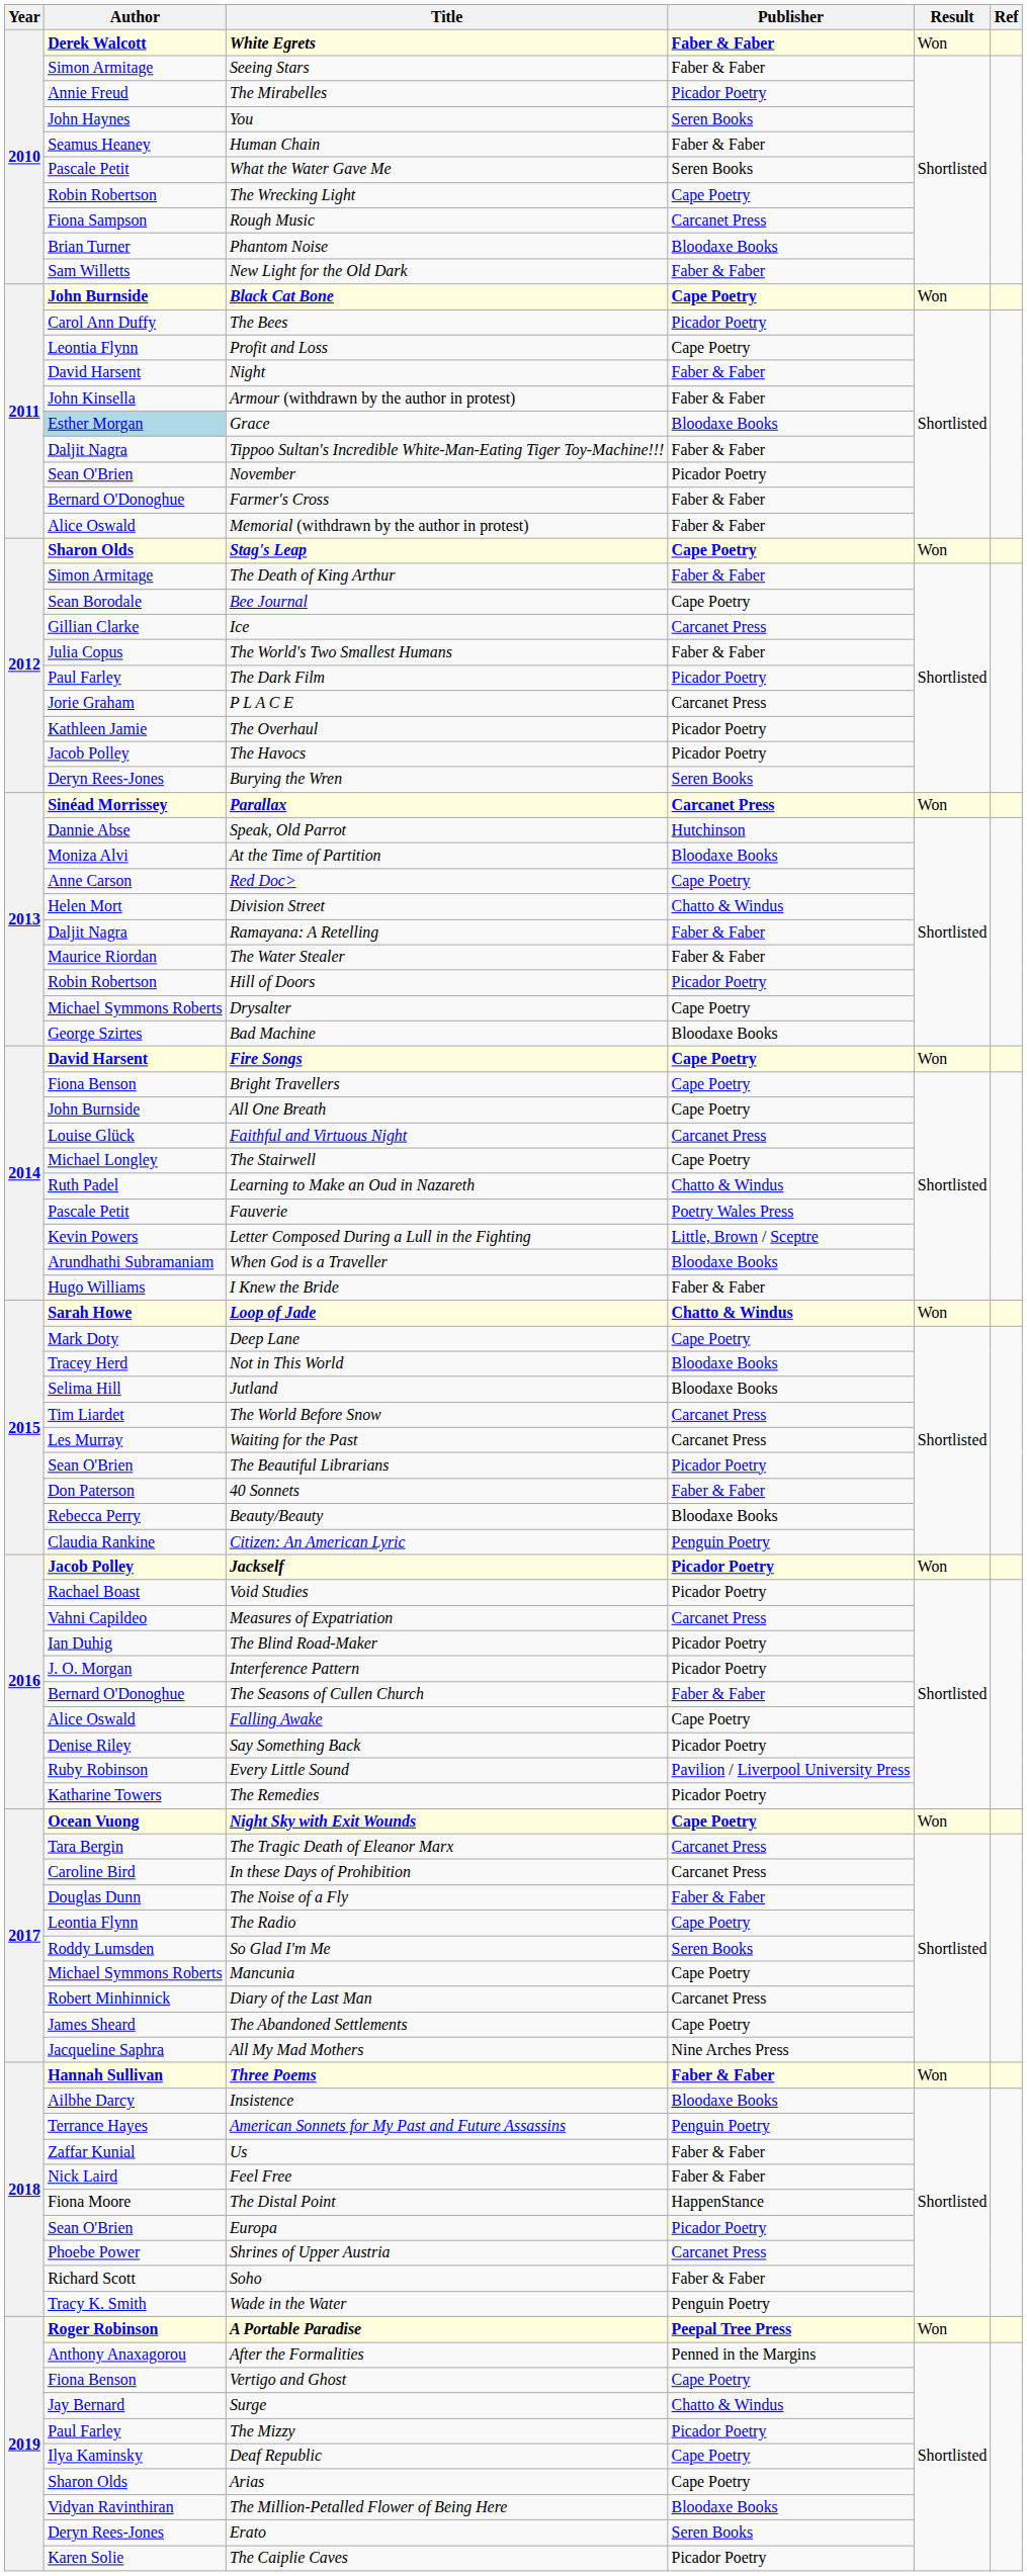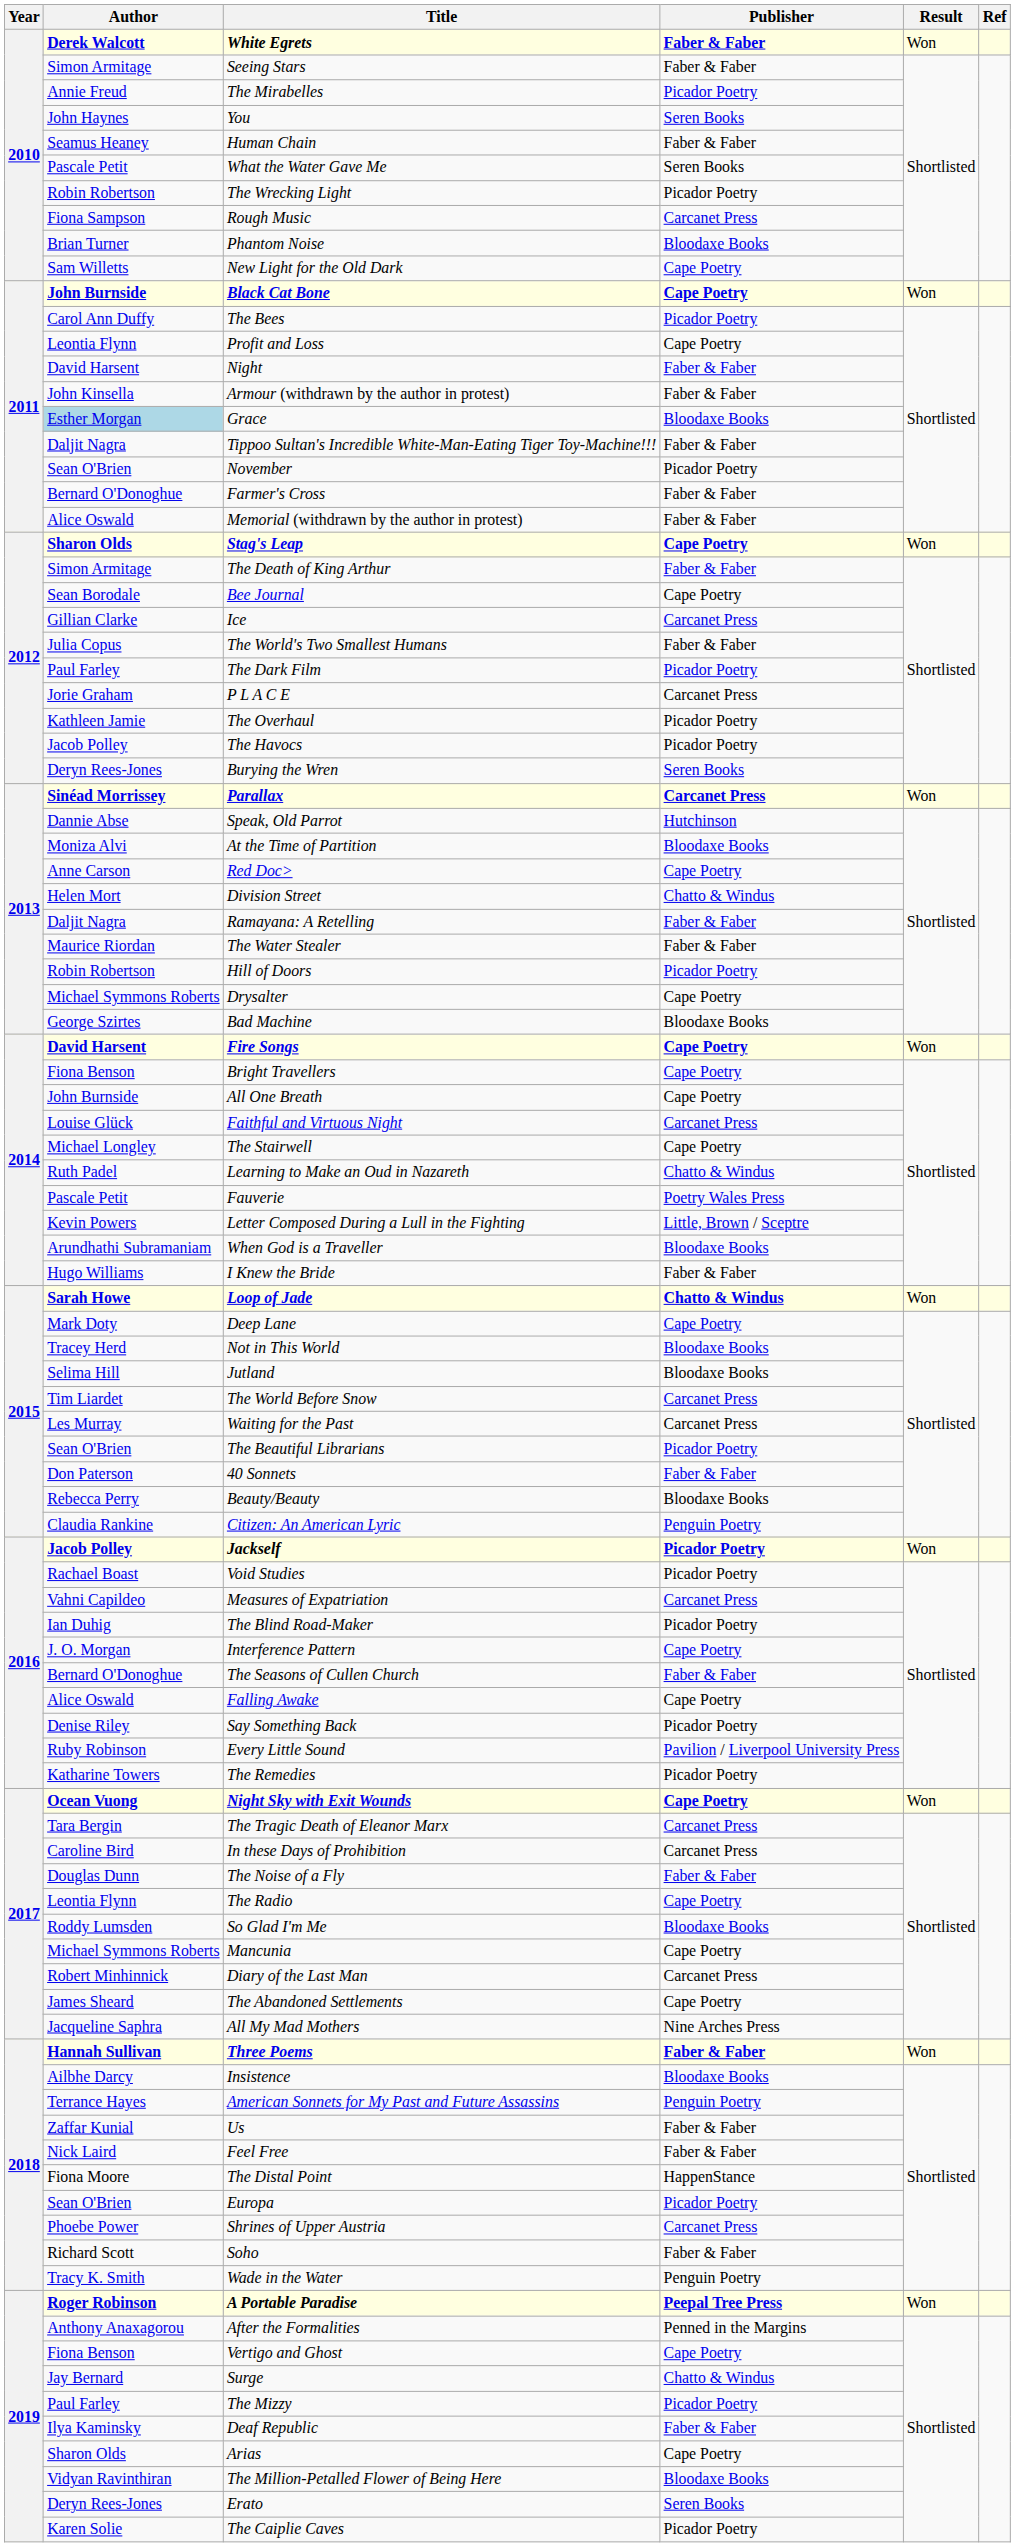The Wrecking Light | Publisher: Cape Poetry -> Picador Poetry
New Light for the Old Dark | Publisher: Faber & Faber -> Cape Poetry
Interference Pattern | Publisher: Picador Poetry -> Cape Poetry
So Glad I'm Me | Publisher: Seren Books -> Bloodaxe Books
Deaf Republic | Publisher: Cape Poetry -> Faber & Faber
